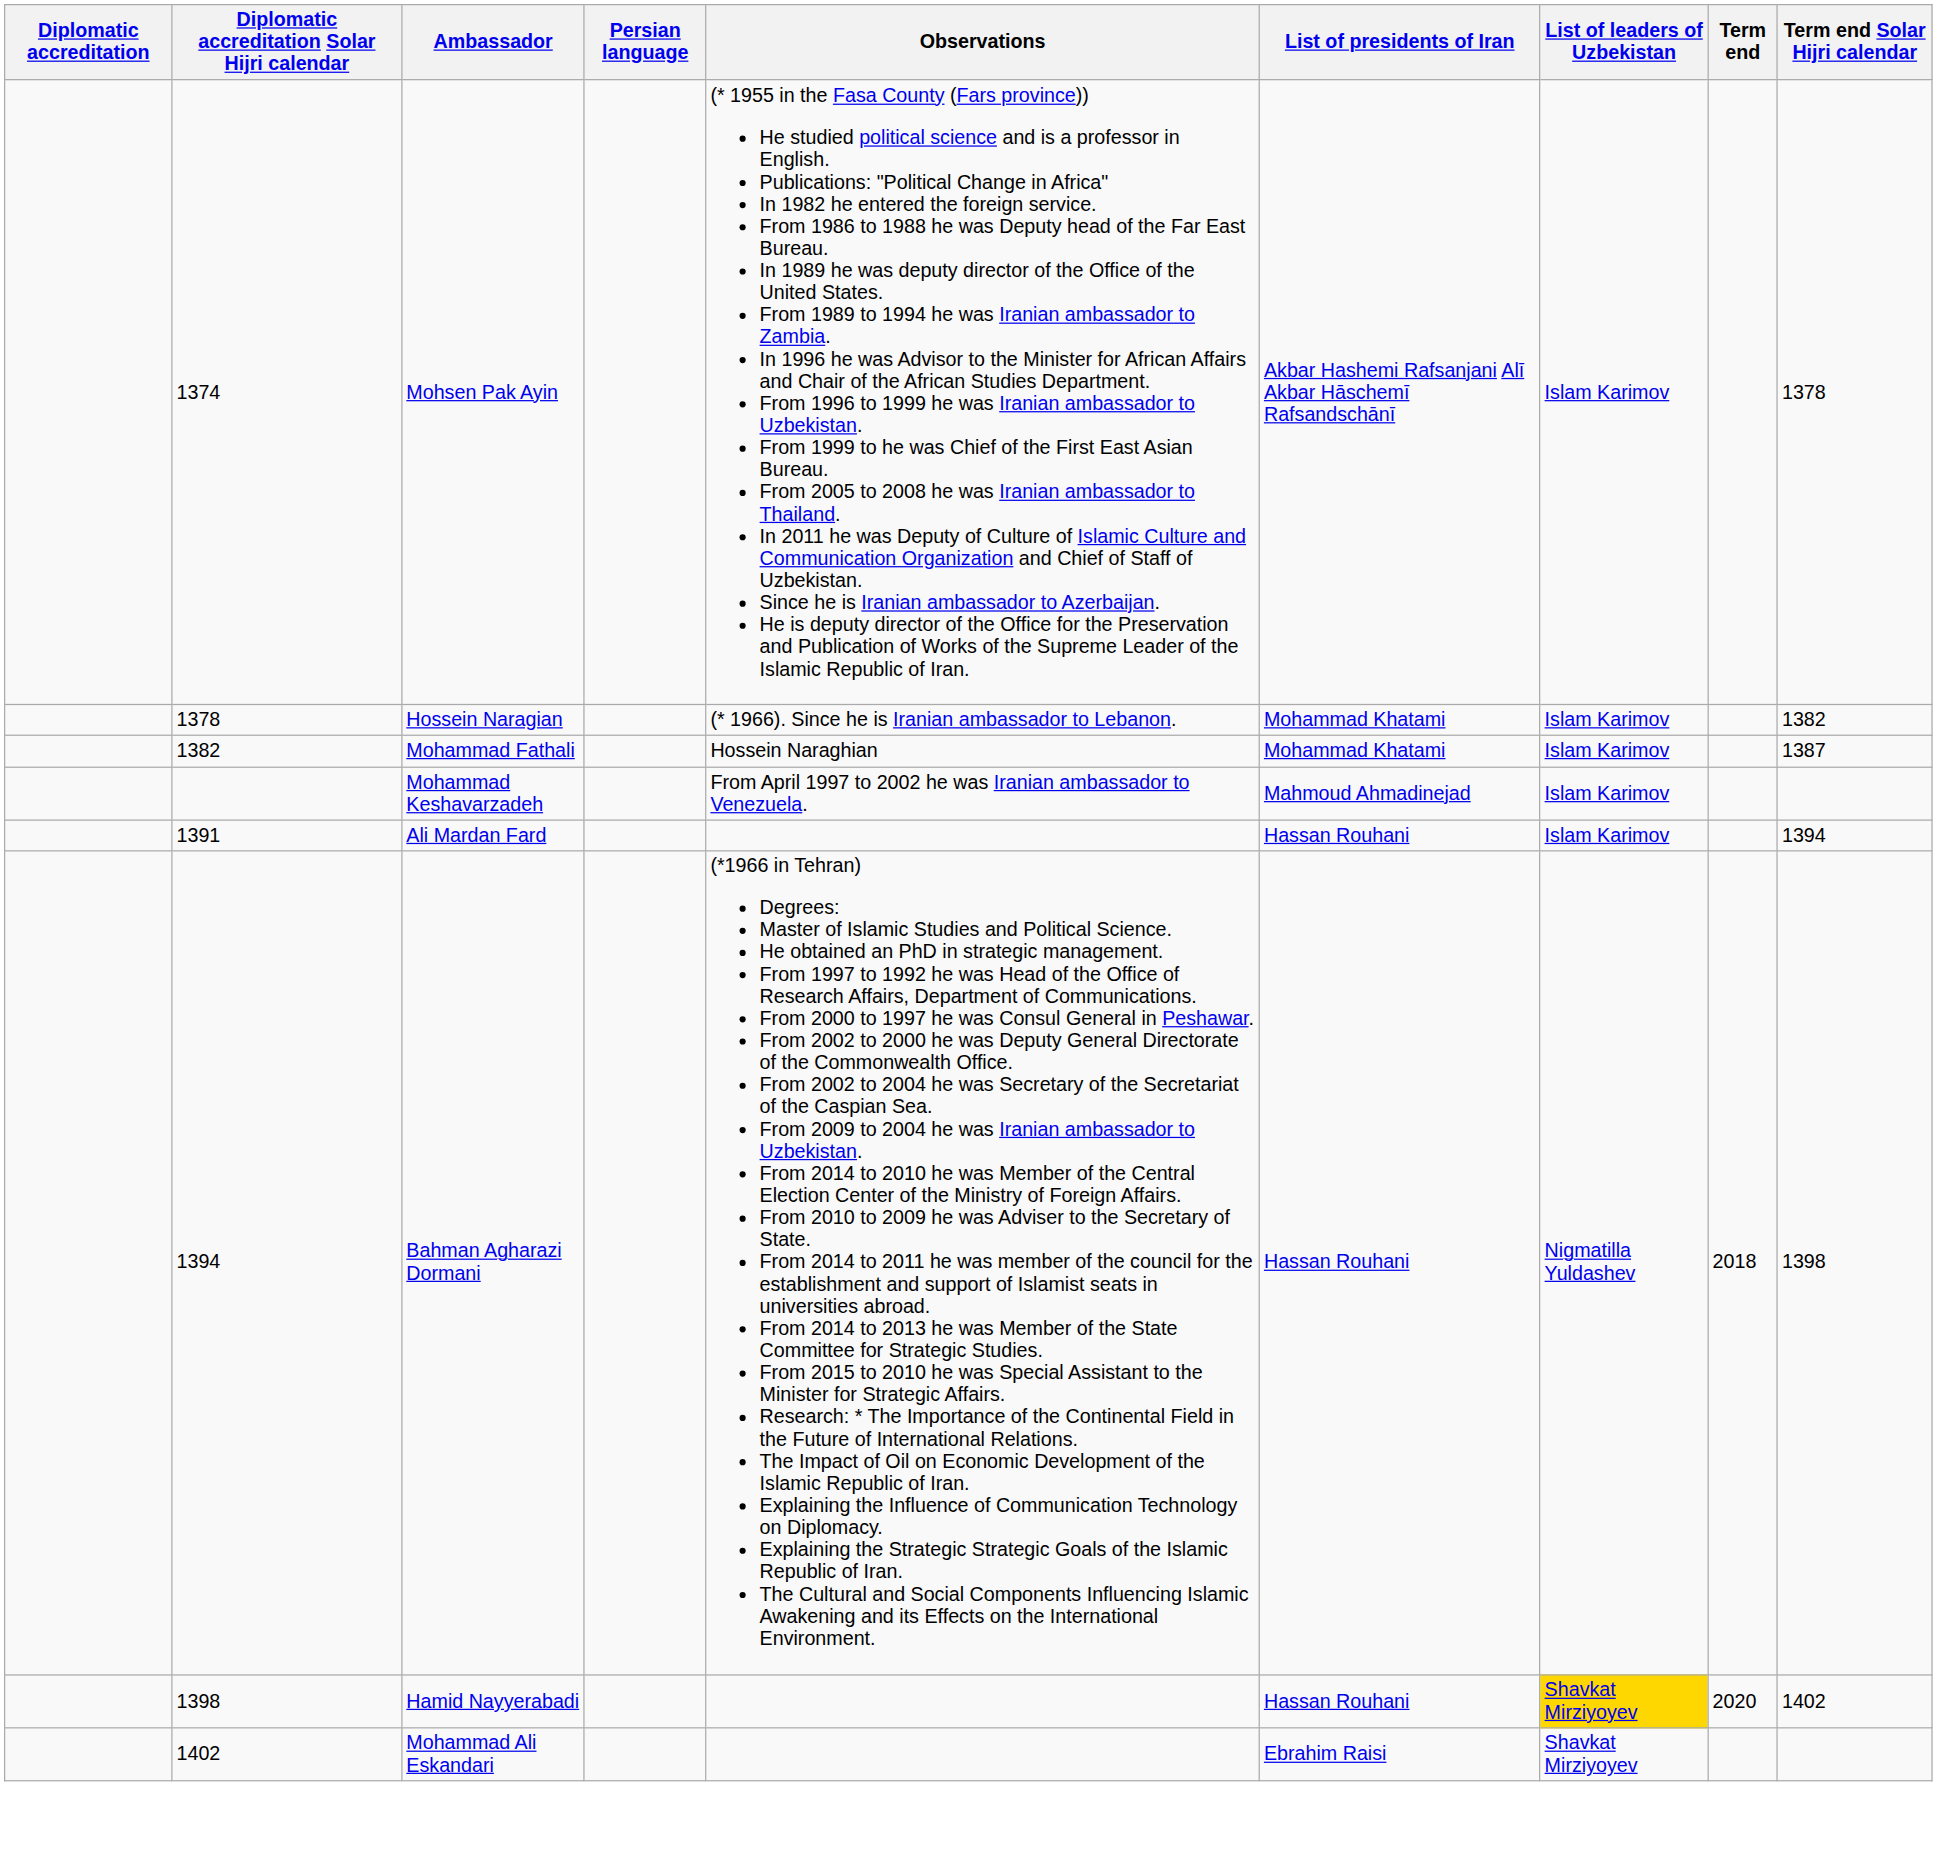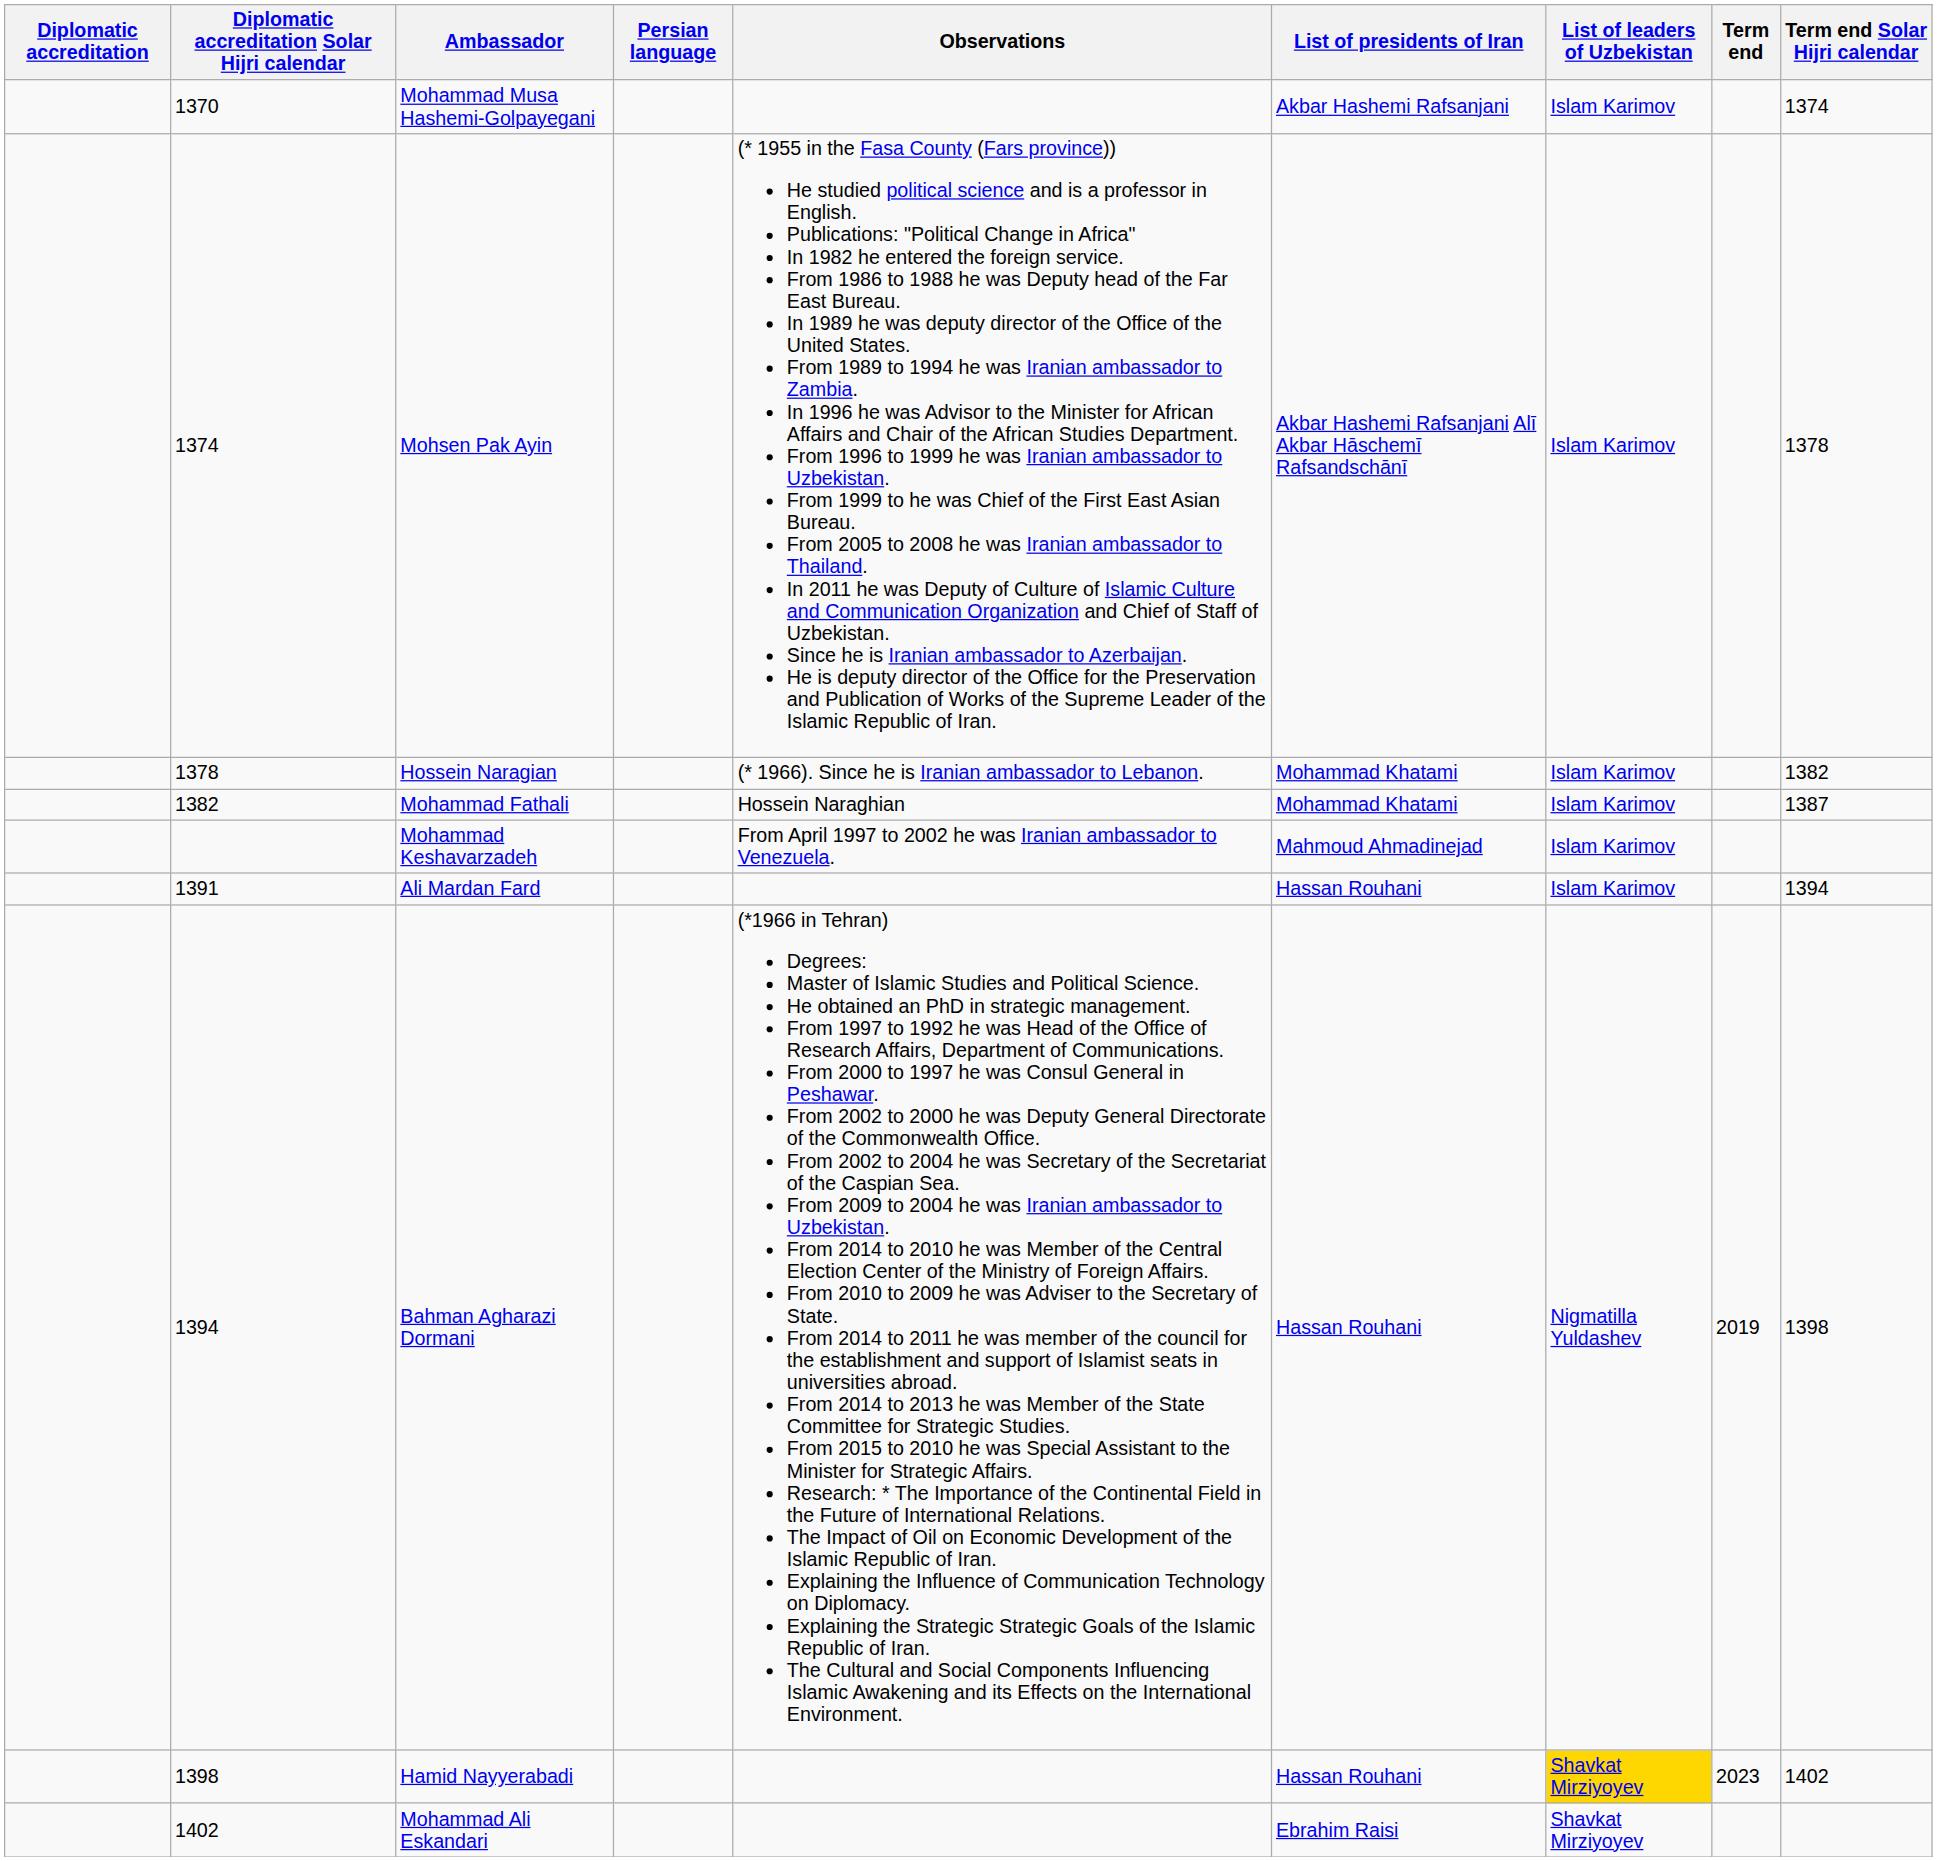+ row: 1370 | Mohammad Musa Hashemi-Golpayegani | Akbar Hashemi Rafsanjani | Islam Karimov | 1374
Bahman Agharazi Dormani | Term end: 2018 -> 2019
Hamid Nayyerabadi | Term end: 2020 -> 2023
